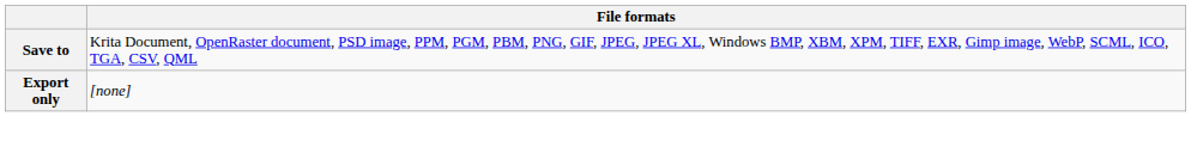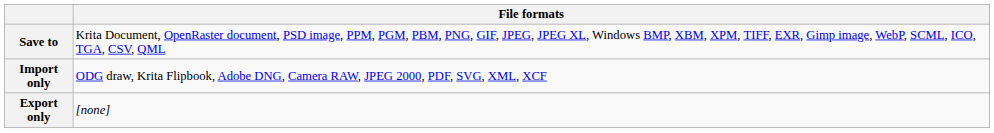+ row: Import only | ODG draw, Krita Flipbook, Adobe DNG, Camera RAW, JPEG 2000, PDF, SVG, XML, XCF
